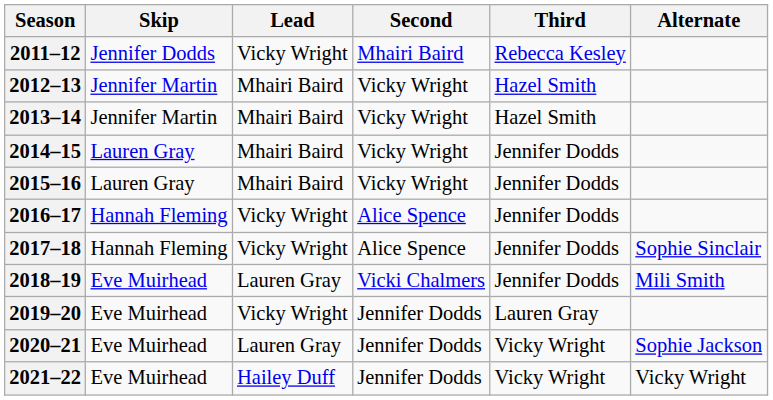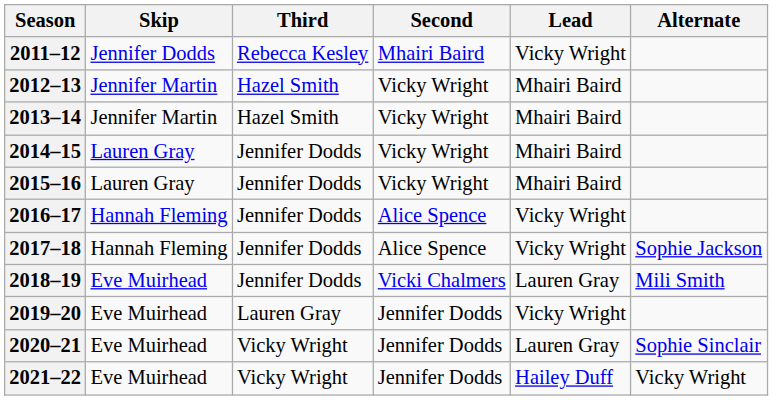columns swapped: Third <-> Lead
2017–18 | Alternate: Sophie Sinclair -> Sophie Jackson
2020–21 | Alternate: Sophie Jackson -> Sophie Sinclair
